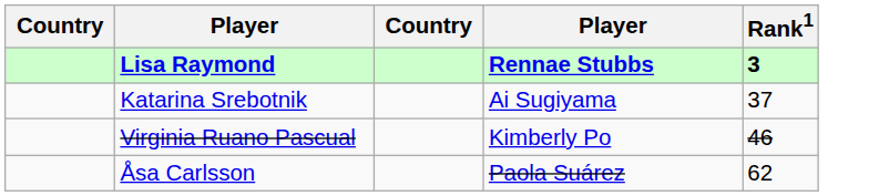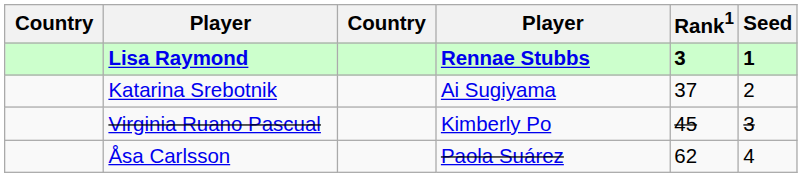+ column: Seed | 1 | 2 | 3 | 4
Virginia Ruano Pascual | Rank1: 46 -> 45
